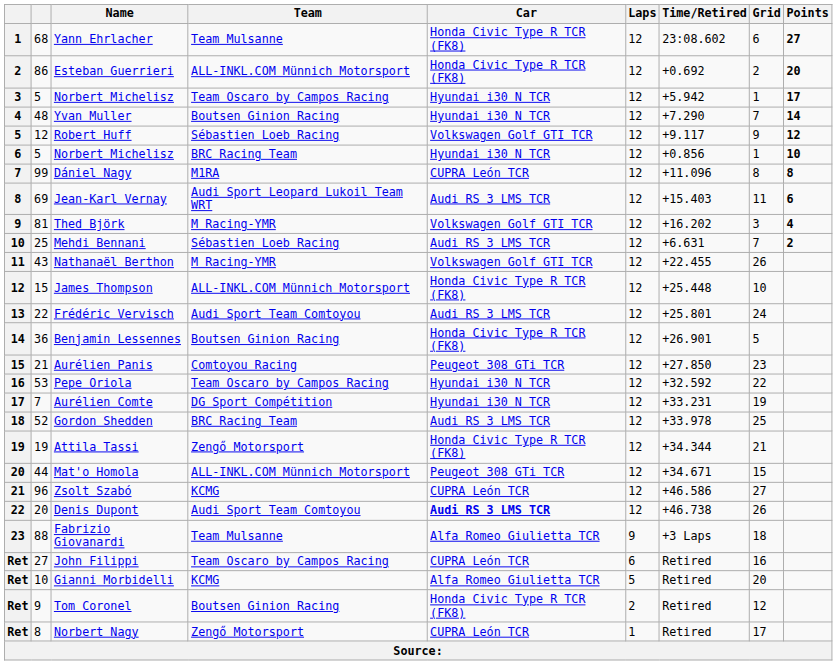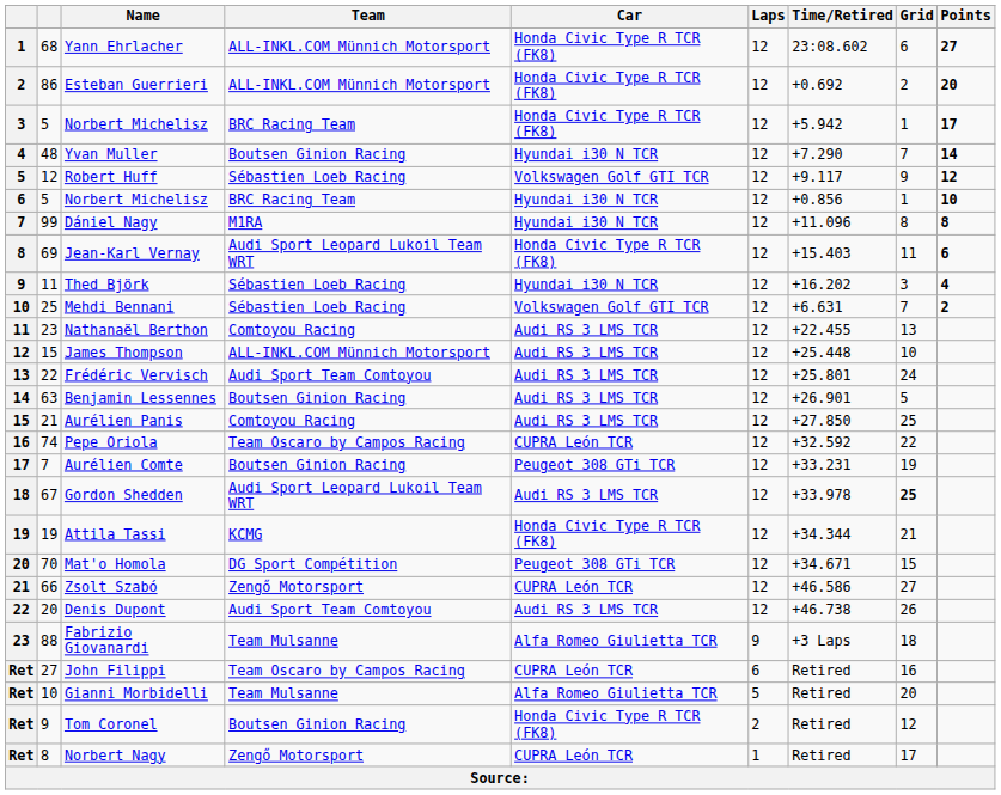Yann Ehrlacher | Team: Team Mulsanne -> ALL-INKL.COM Münnich Motorsport
3 / Norbert Michelisz | Team: Team Oscaro by Campos Racing -> BRC Racing Team
3 / Norbert Michelisz | Car: Hyundai i30 N TCR -> Honda Civic Type R TCR (FK8)
Dániel Nagy | Car: CUPRA León TCR -> Hyundai i30 N TCR
Jean-Karl Vernay | Car: Audi RS 3 LMS TCR -> Honda Civic Type R TCR (FK8)
Thed Björk | column 2: 81 -> 11
Thed Björk | Team: M Racing-YMR -> Sébastien Loeb Racing
Thed Björk | Car: Volkswagen Golf GTI TCR -> Hyundai i30 N TCR
Mehdi Bennani | Car: Audi RS 3 LMS TCR -> Volkswagen Golf GTI TCR
Nathanaël Berthon | column 2: 43 -> 23
Nathanaël Berthon | Team: M Racing-YMR -> Comtoyou Racing
Nathanaël Berthon | Car: Volkswagen Golf GTI TCR -> Audi RS 3 LMS TCR
Nathanaël Berthon | Grid: 26 -> 13
James Thompson | Car: Honda Civic Type R TCR (FK8) -> Audi RS 3 LMS TCR
Benjamin Lessennes | column 2: 36 -> 63
Benjamin Lessennes | Car: Honda Civic Type R TCR (FK8) -> Audi RS 3 LMS TCR
Aurélien Panis | Car: Peugeot 308 GTi TCR -> Audi RS 3 LMS TCR
Aurélien Panis | Grid: 23 -> 25
Pepe Oriola | column 2: 53 -> 74
Pepe Oriola | Car: Hyundai i30 N TCR -> CUPRA León TCR
Aurélien Comte | Team: DG Sport Compétition -> Boutsen Ginion Racing
Aurélien Comte | Car: Hyundai i30 N TCR -> Peugeot 308 GTi TCR
Gordon Shedden | column 2: 52 -> 67
Gordon Shedden | Team: BRC Racing Team -> Audi Sport Leopard Lukoil Team WRT
Gordon Shedden | Grid: normal -> bold
Attila Tassi | Team: Zengő Motorsport -> KCMG
Mat'o Homola | column 2: 44 -> 70
Mat'o Homola | Team: ALL-INKL.COM Münnich Motorsport -> DG Sport Compétition
Zsolt Szabó | column 2: 96 -> 66
Zsolt Szabó | Team: KCMG -> Zengő Motorsport
Denis Dupont | Car: bold -> normal
Gianni Morbidelli | Team: KCMG -> Team Mulsanne
